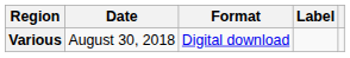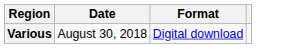- column: Label
